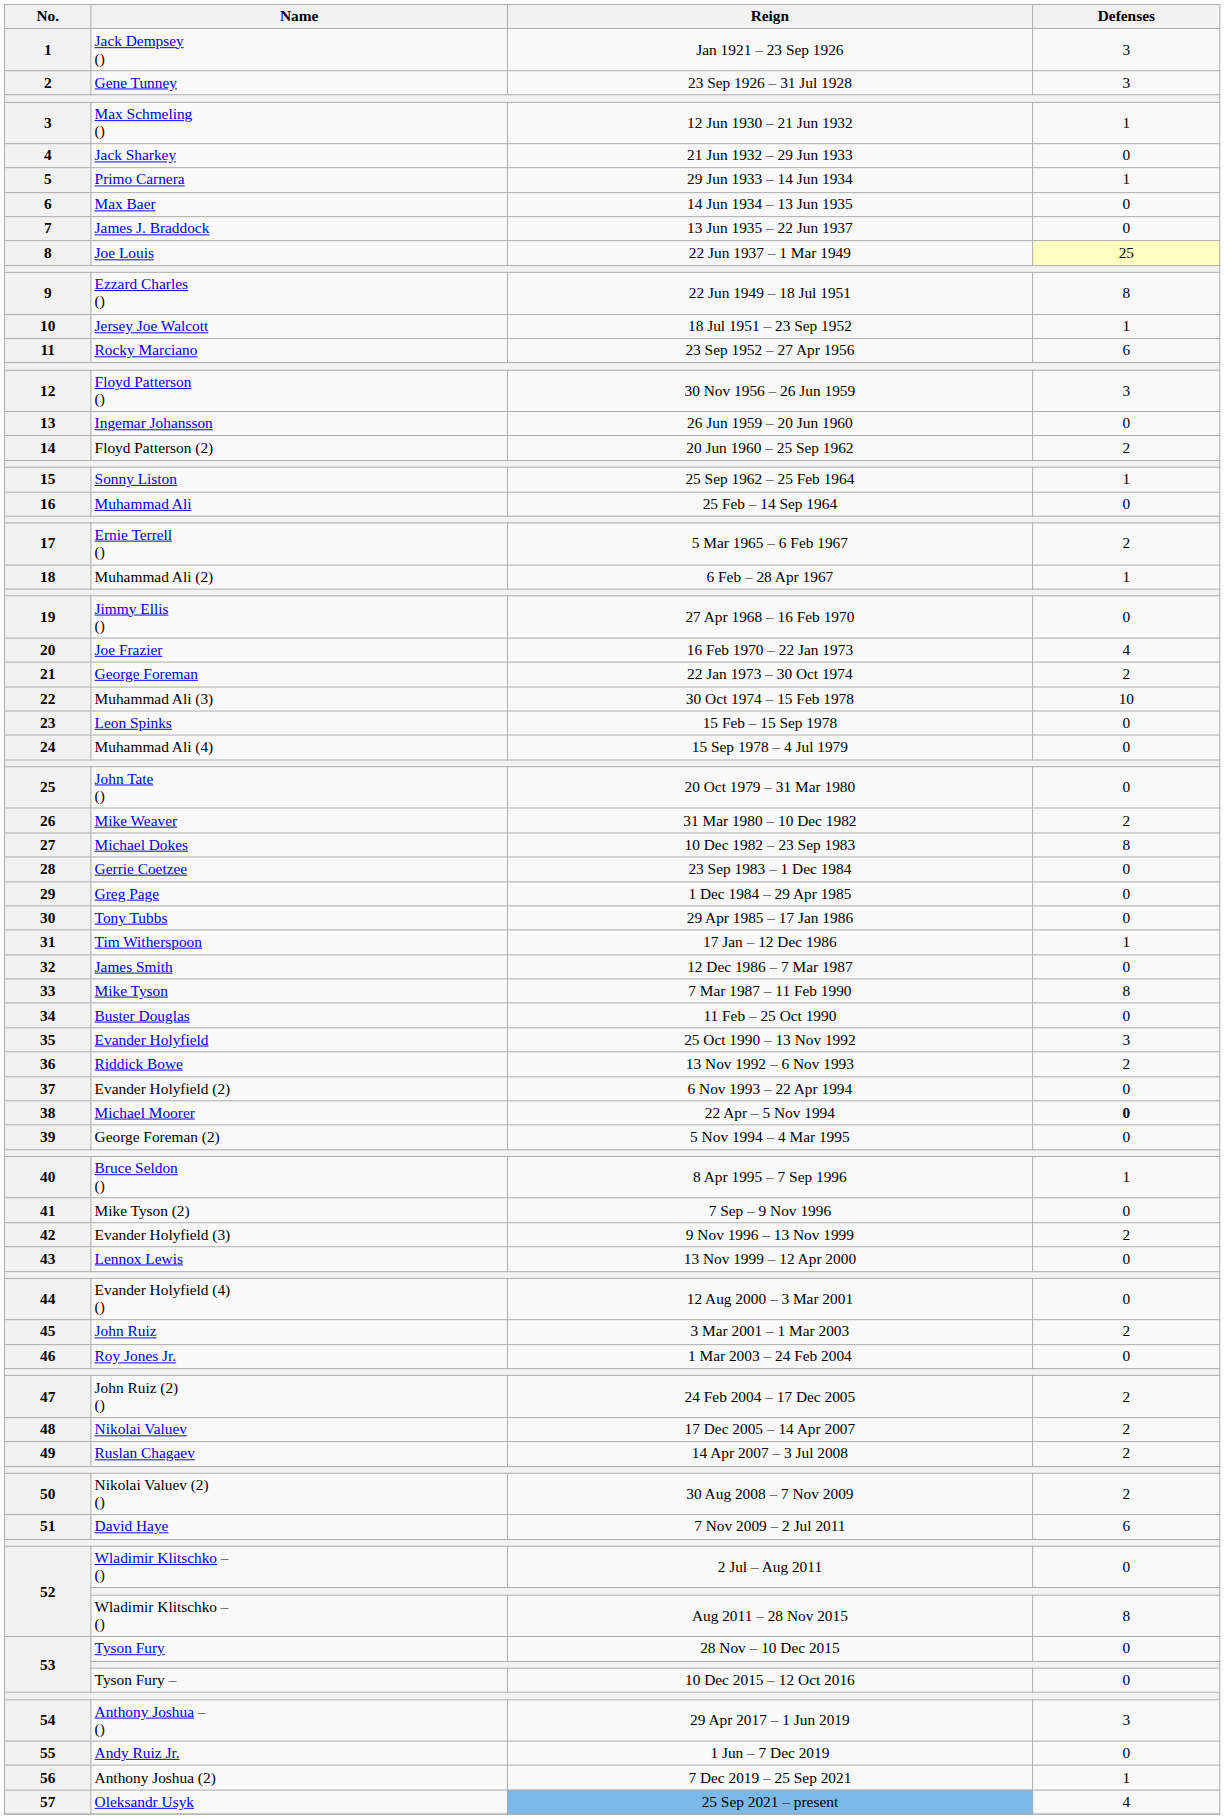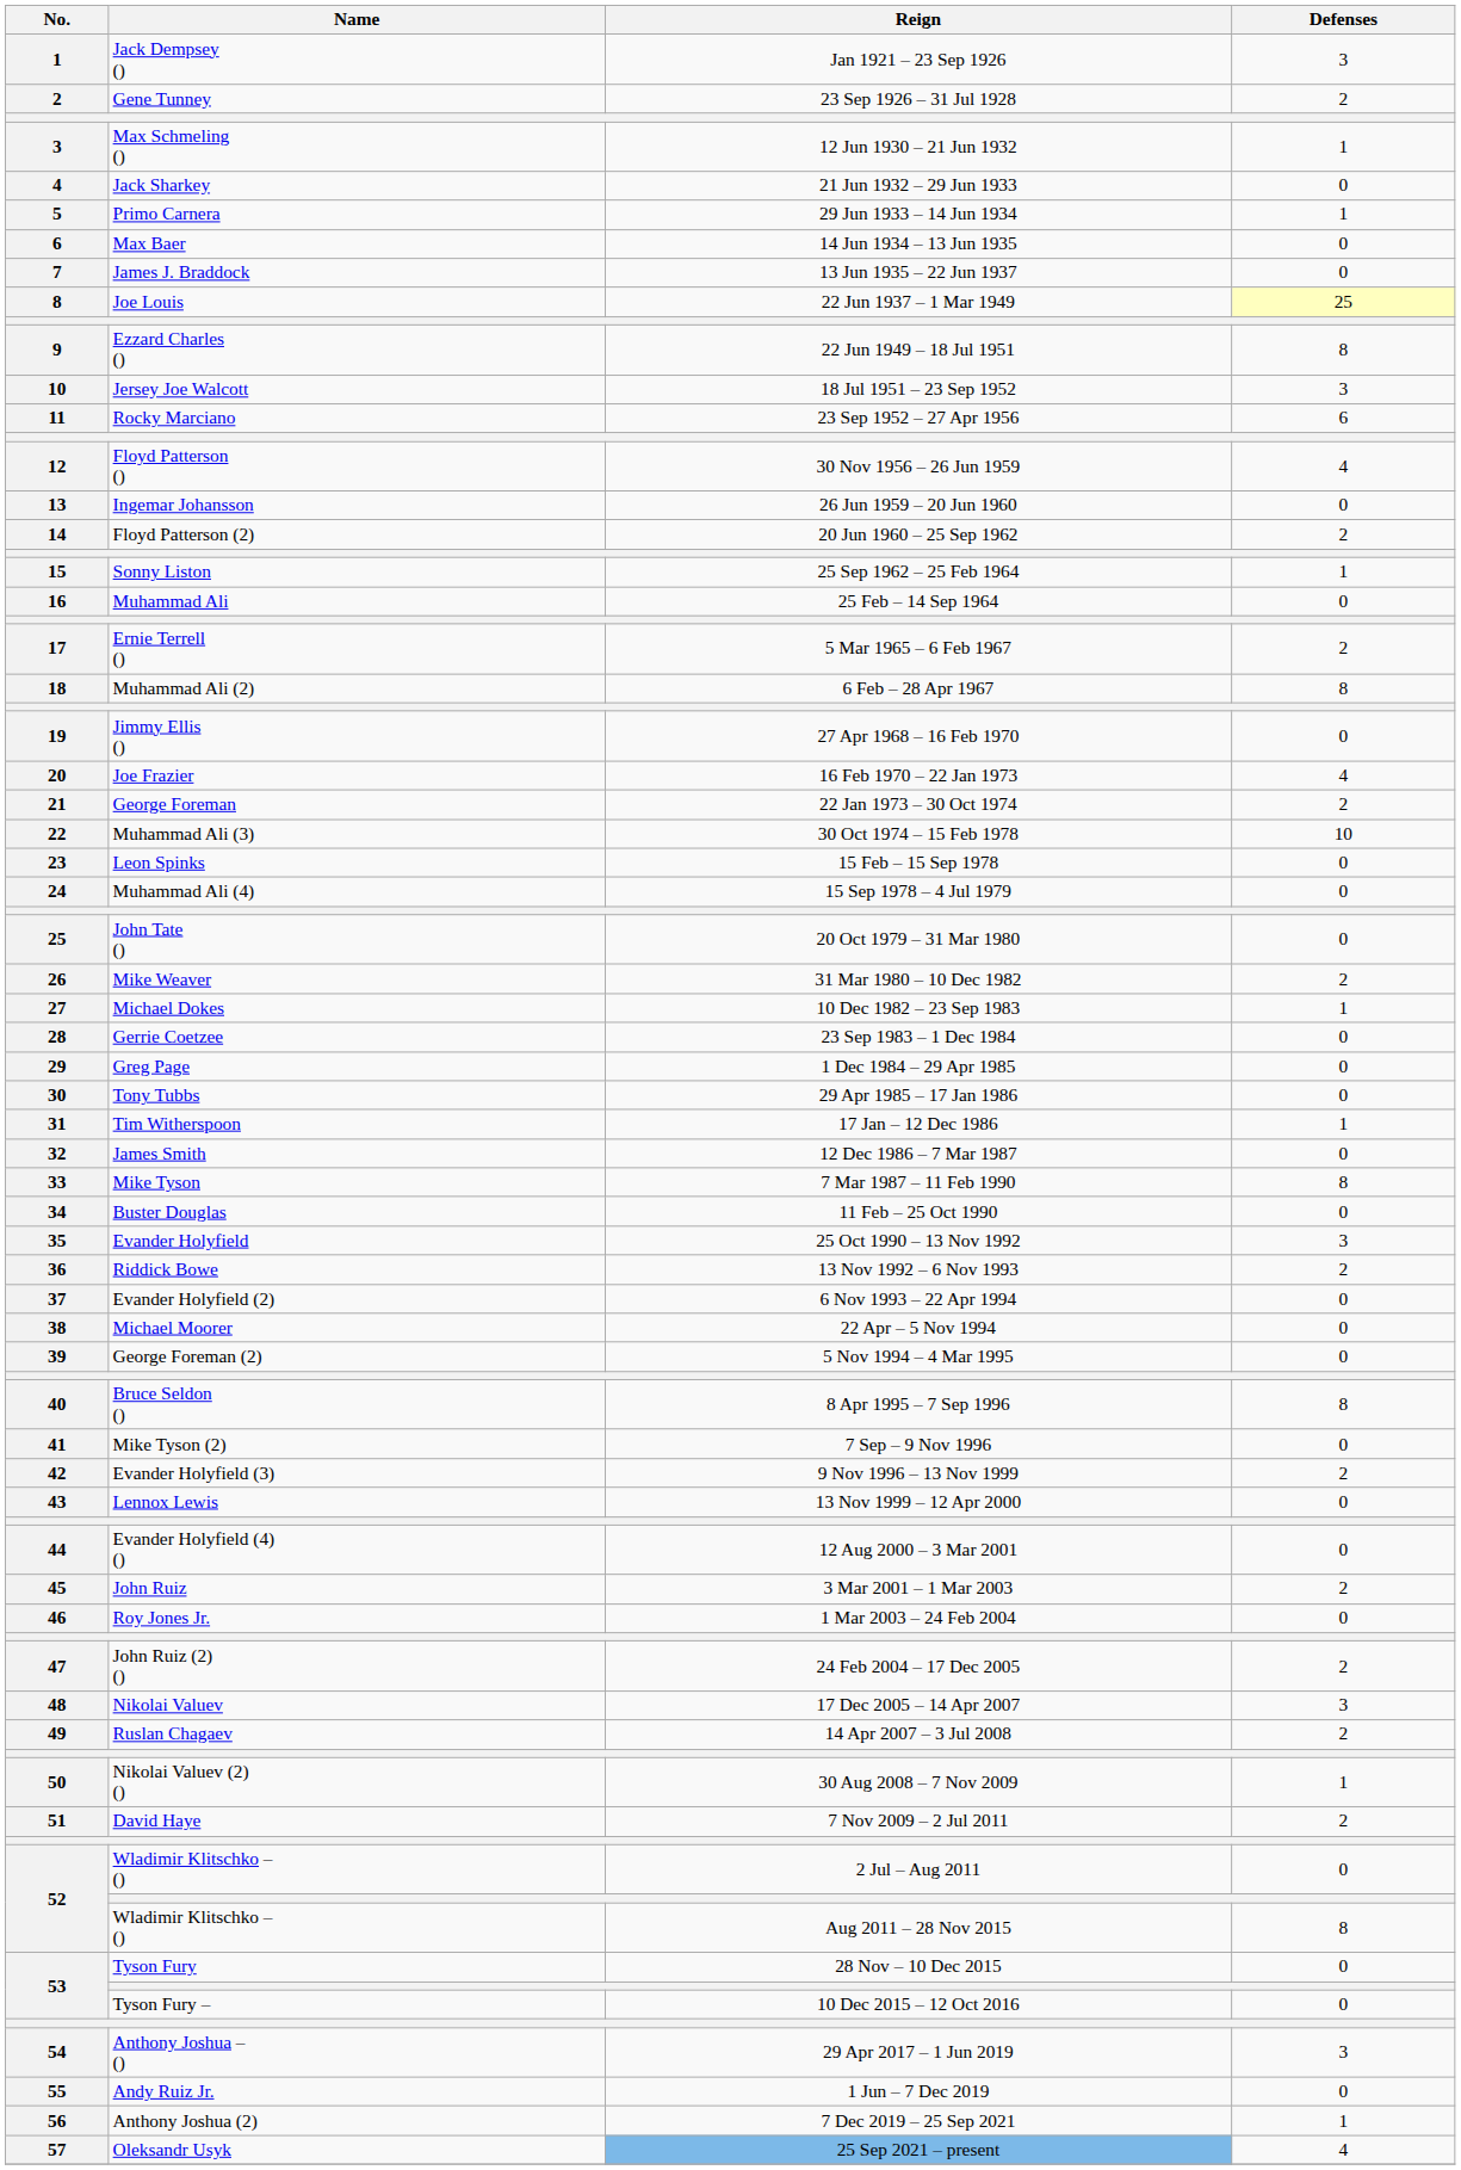23 Sep 1926 – 31 Jul 1928 | Defenses: 3 -> 2
18 Jul 1951 – 23 Sep 1952 | Defenses: 1 -> 3
30 Nov 1956 – 26 Jun 1959 | Defenses: 3 -> 4
6 Feb – 28 Apr 1967 | Defenses: 1 -> 8
10 Dec 1982 – 23 Sep 1983 | Defenses: 8 -> 1
22 Apr – 5 Nov 1994 | Defenses: bold -> normal
8 Apr 1995 – 7 Sep 1996 | Defenses: 1 -> 8
17 Dec 2005 – 14 Apr 2007 | Defenses: 2 -> 3
30 Aug 2008 – 7 Nov 2009 | Defenses: 2 -> 1
7 Nov 2009 – 2 Jul 2011 | Defenses: 6 -> 2
